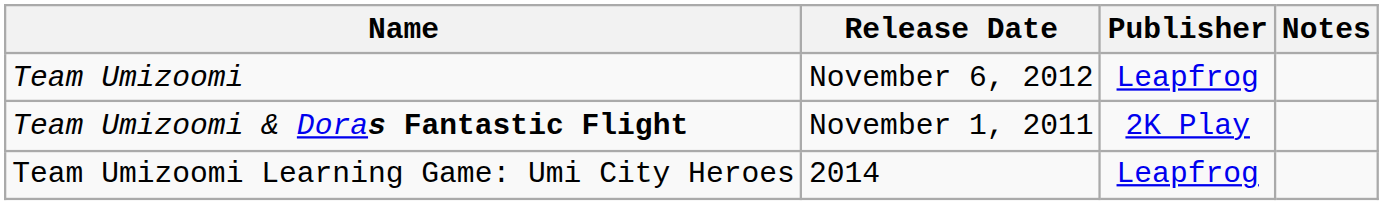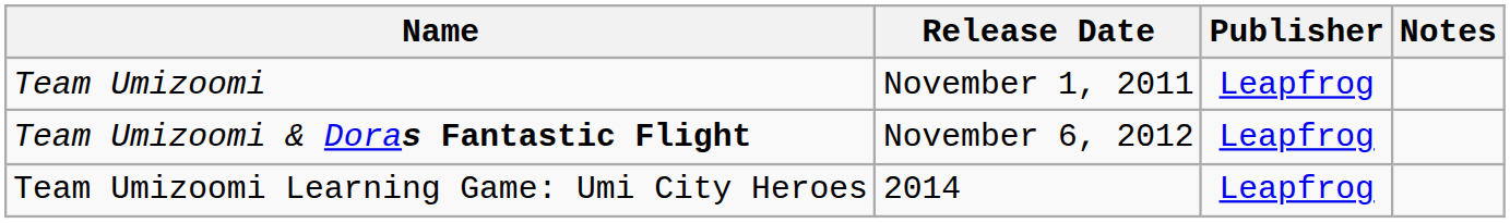Team Umizoomi | Release Date: November 6, 2012 -> November 1, 2011
Team Umizoomi & Doras Fantastic Flight | Release Date: November 1, 2011 -> November 6, 2012
Team Umizoomi & Doras Fantastic Flight | Publisher: 2K Play -> Leapfrog
